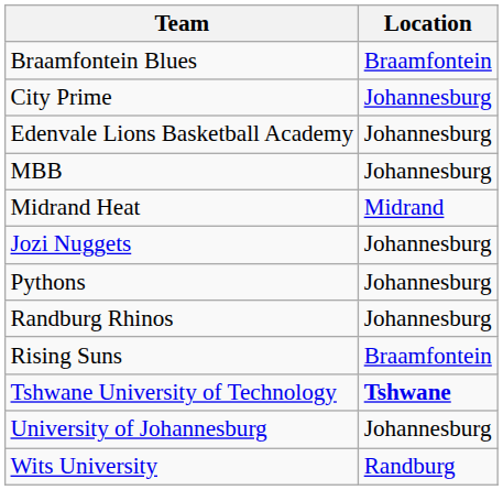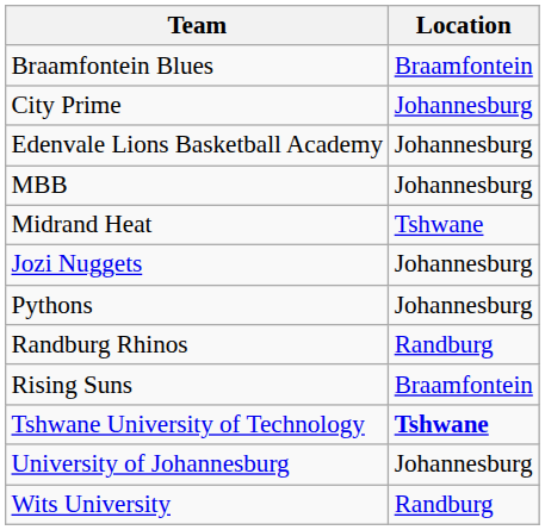Midrand Heat | Location: Midrand -> Tshwane
Randburg Rhinos | Location: Johannesburg -> Randburg
